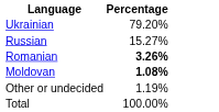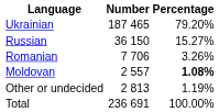+ column: Number | 187 465 | 36 150 | 7 706 | 2 557 | 2 813 | 236 691
Romanian | Percentage: bold -> normal
